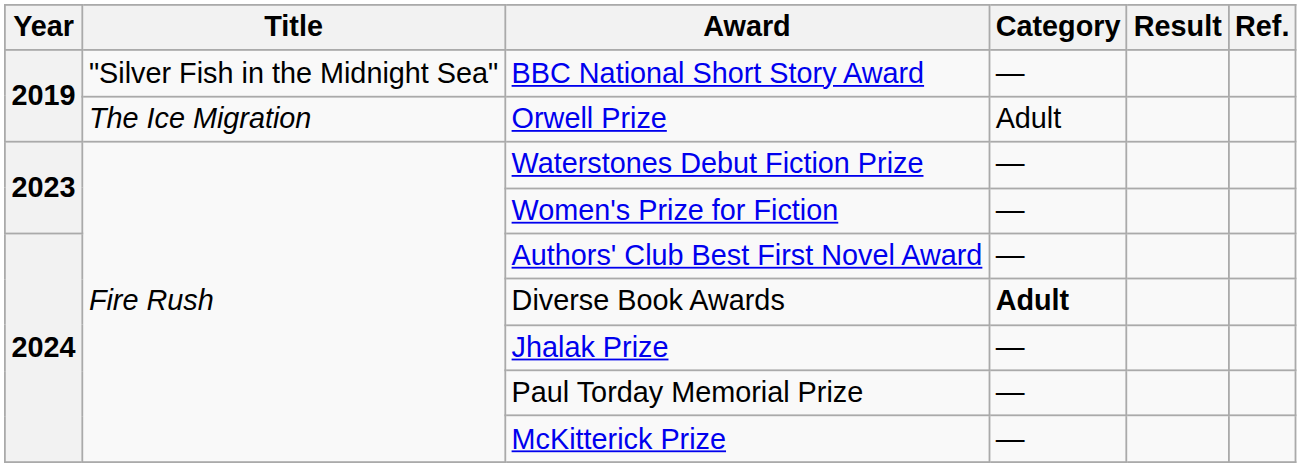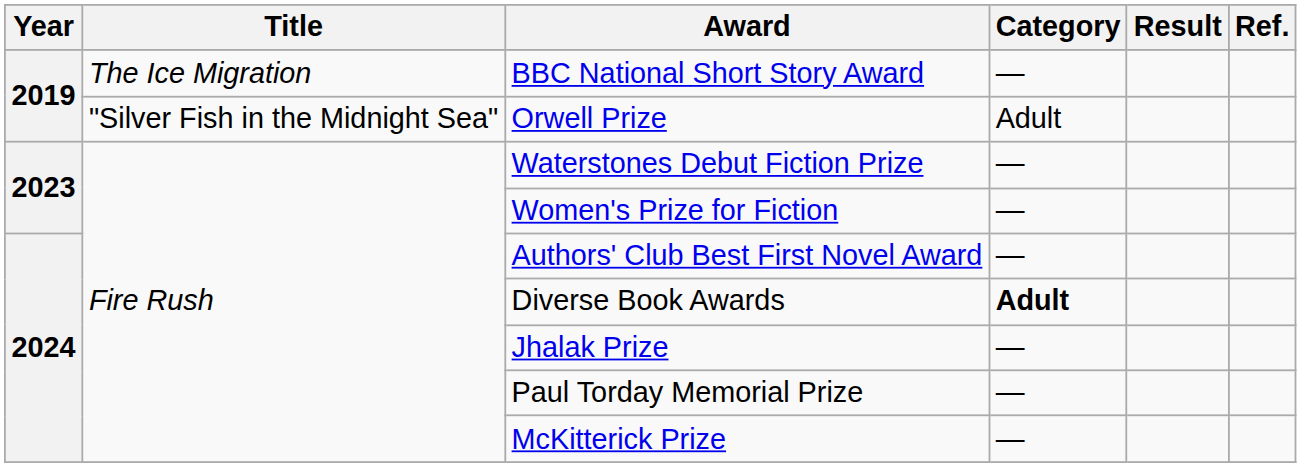BBC National Short Story Award | Title: "Silver Fish in the Midnight Sea" -> The Ice Migration
Orwell Prize | Title: The Ice Migration -> "Silver Fish in the Midnight Sea"
